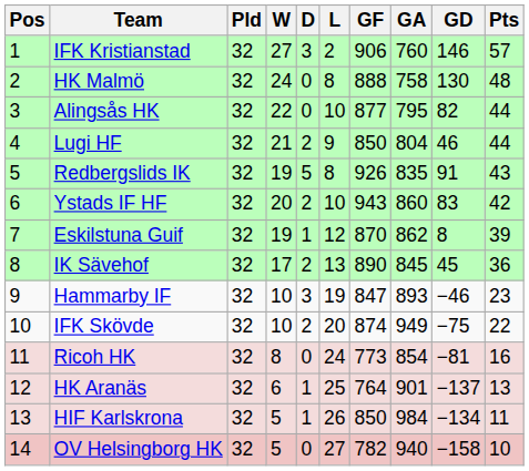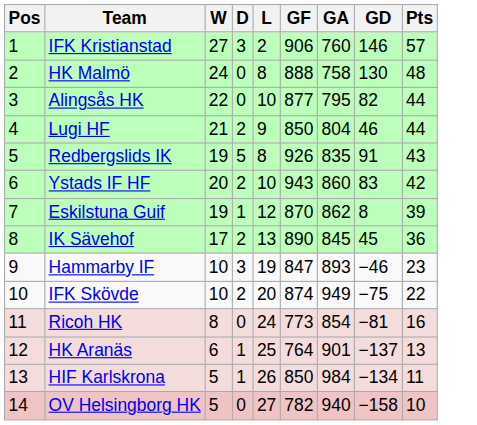- column: Pld | 32 | 32 | 32 | 32 | 32 | 32 | 32 | 32 | 32 | 32 | 32 | 32 | 32 | 32
